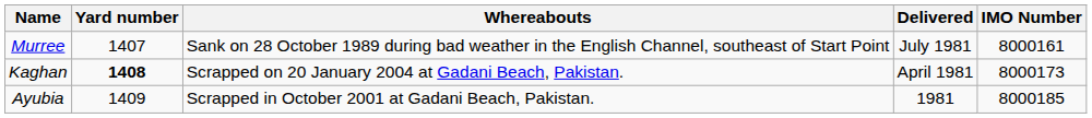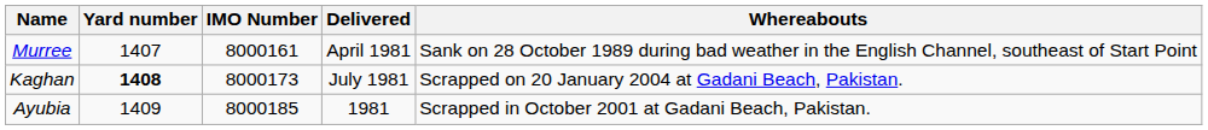columns swapped: IMO Number <-> Whereabouts
Murree | Delivered: July 1981 -> April 1981
Kaghan | Delivered: April 1981 -> July 1981
